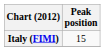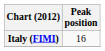Italy (FIMI) | Peak position: 15 -> 16
